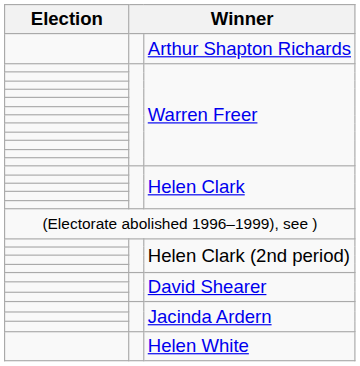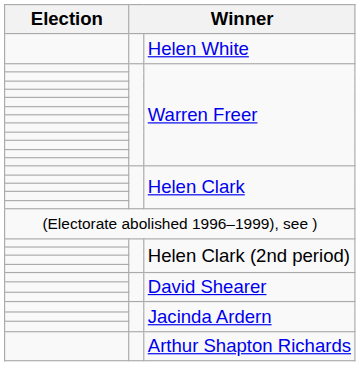rows swapped: Arthur Shapton Richards <-> Helen White
